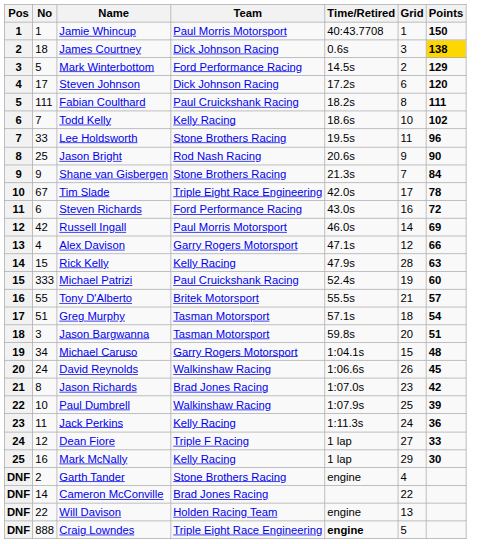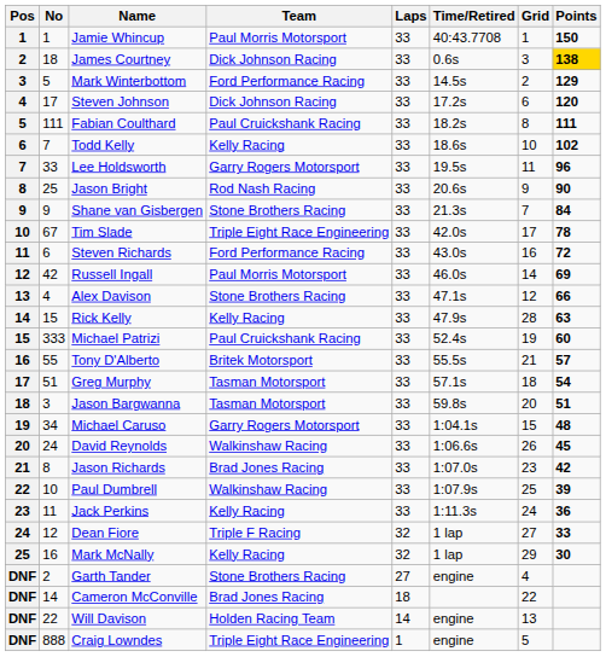+ column: Laps | 33 | 33 | 33 | 33 | 33 | 33 | 33 | 33 | 33 | 33 | 33 | 33 | 33 | 33 | 33 | 33 | 33 | 33 | 33 | 33 | 33 | 33 | 33 | 32 | 32 | 27 | 18 | 14 | 1
Lee Holdsworth | Team: Stone Brothers Racing -> Garry Rogers Motorsport
Alex Davison | Team: Garry Rogers Motorsport -> Stone Brothers Racing
Craig Lowndes | Time/Retired: bold -> normal
